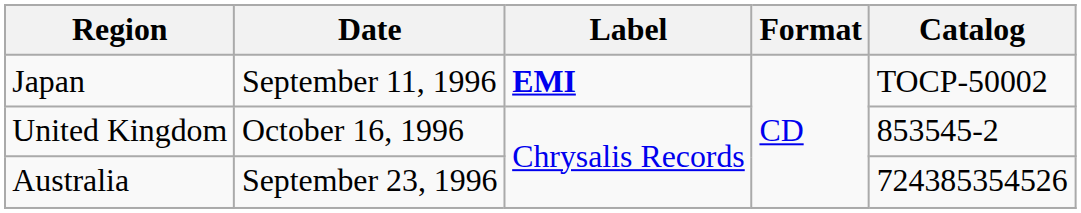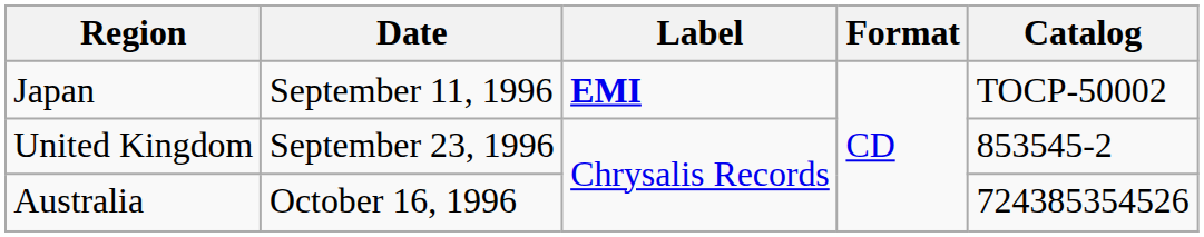United Kingdom | Date: October 16, 1996 -> September 23, 1996
Australia | Date: September 23, 1996 -> October 16, 1996
